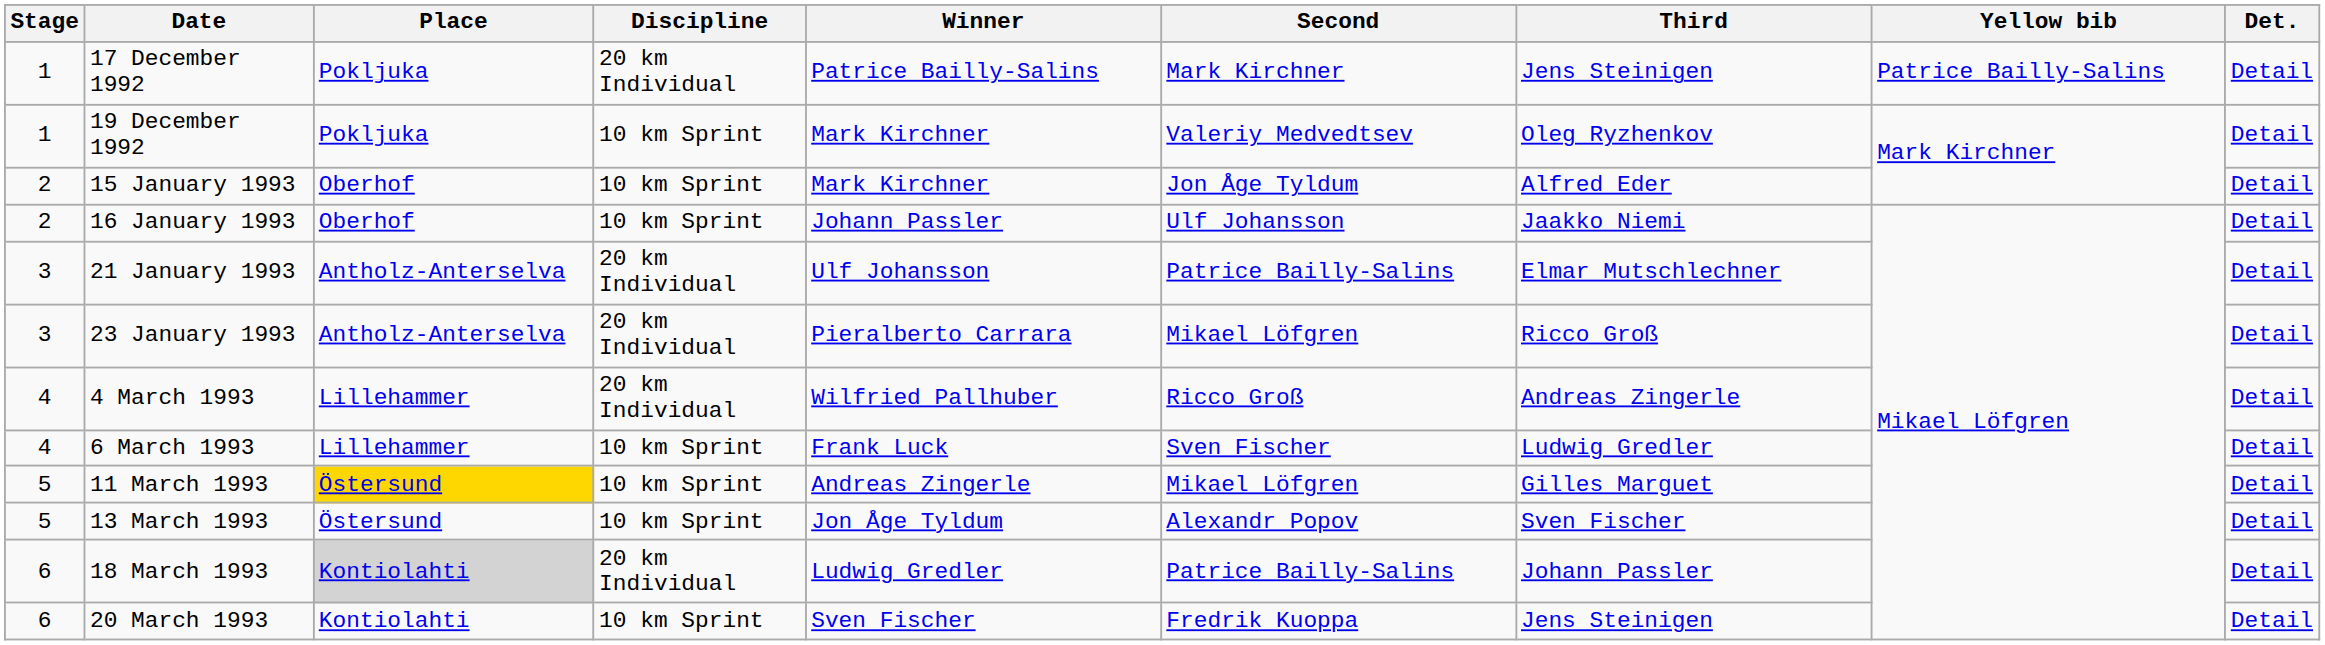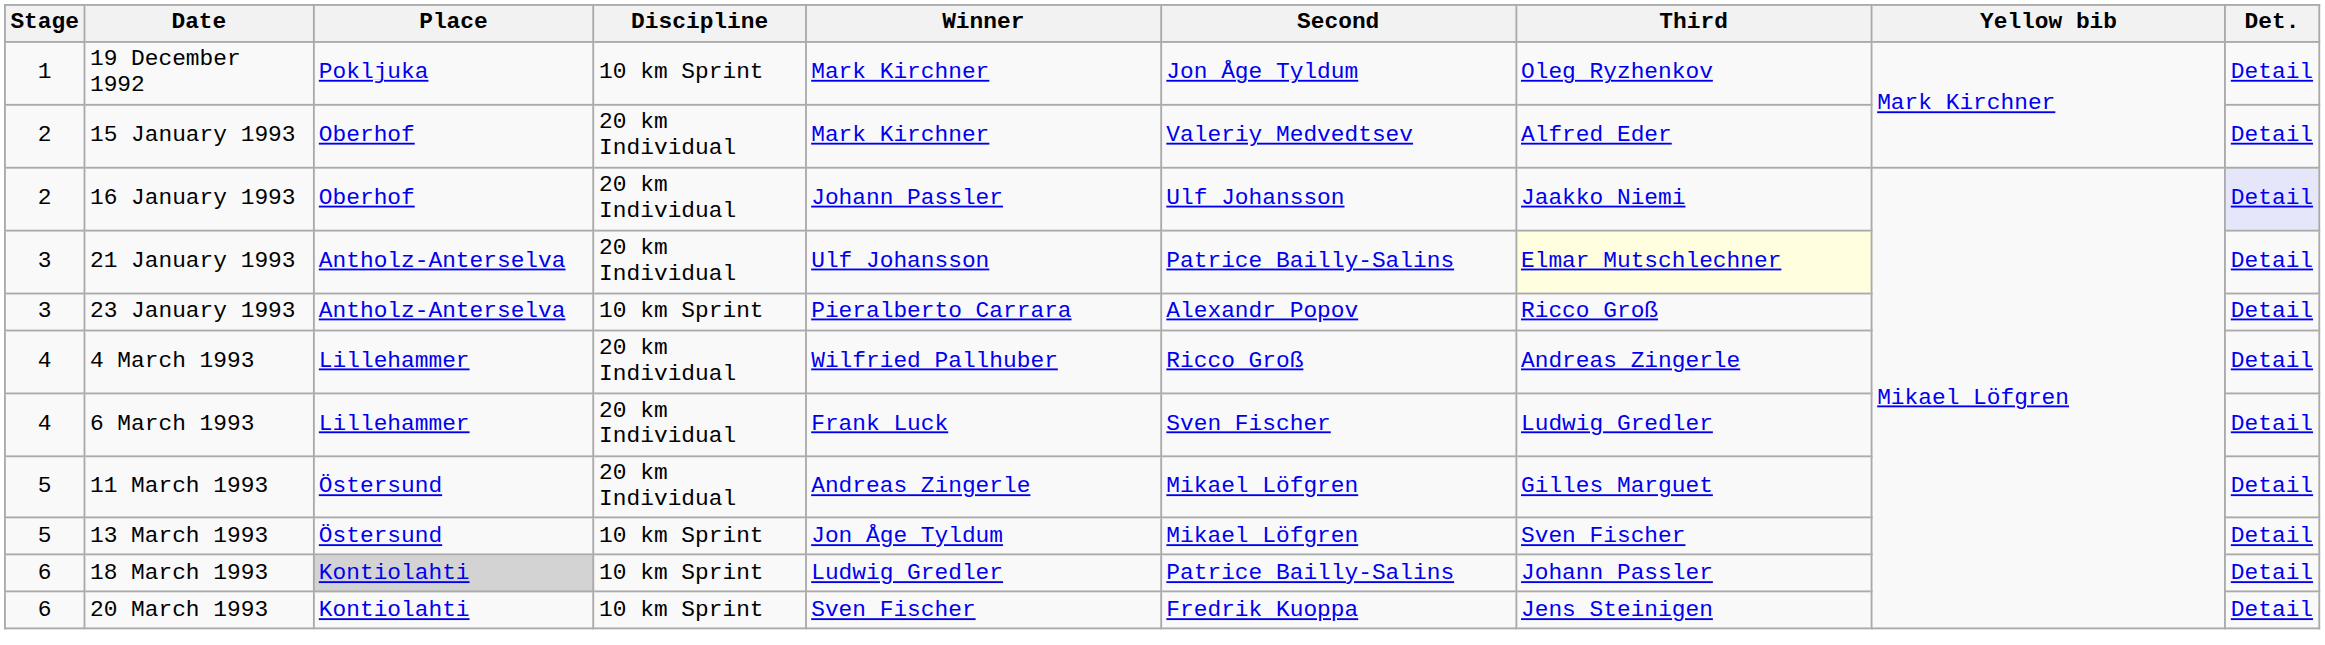- row: 1 | 17 December 1992 | Pokljuka | 20 km Individual | Patrice Bailly-Salins | Mark Kirchner | Jens Steinigen | Patrice Bailly-Salins | Detail
19 December 1992 | Second: Valeriy Medvedtsev -> Jon Åge Tyldum
15 January 1993 | Discipline: 10 km Sprint -> 20 km Individual
15 January 1993 | Second: Jon Åge Tyldum -> Valeriy Medvedtsev
16 January 1993 | Discipline: 10 km Sprint -> 20 km Individual
16 January 1993 | Det.: no background -> lavender background
21 January 1993 | Third: no background -> lightyellow background
23 January 1993 | Discipline: 20 km Individual -> 10 km Sprint
23 January 1993 | Second: Mikael Löfgren -> Alexandr Popov
6 March 1993 | Discipline: 10 km Sprint -> 20 km Individual
11 March 1993 | Place: gold background -> no background
11 March 1993 | Discipline: 10 km Sprint -> 20 km Individual
13 March 1993 | Second: Alexandr Popov -> Mikael Löfgren
18 March 1993 | Discipline: 20 km Individual -> 10 km Sprint
